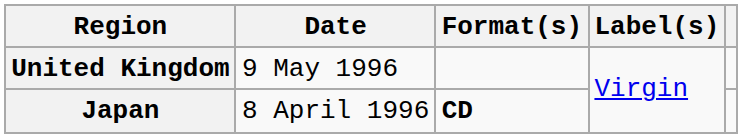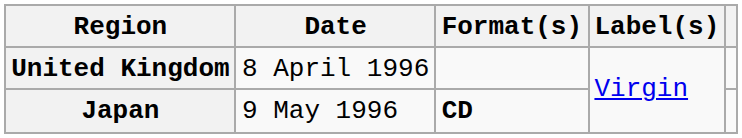United Kingdom | Date: 9 May 1996 -> 8 April 1996
Japan | Date: 8 April 1996 -> 9 May 1996
